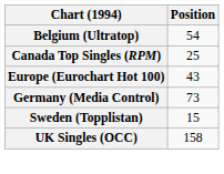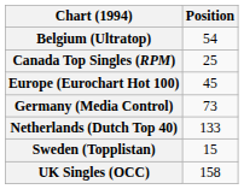Europe (Eurochart Hot 100) | Position: 43 -> 45
+ row: Netherlands (Dutch Top 40) | 133
